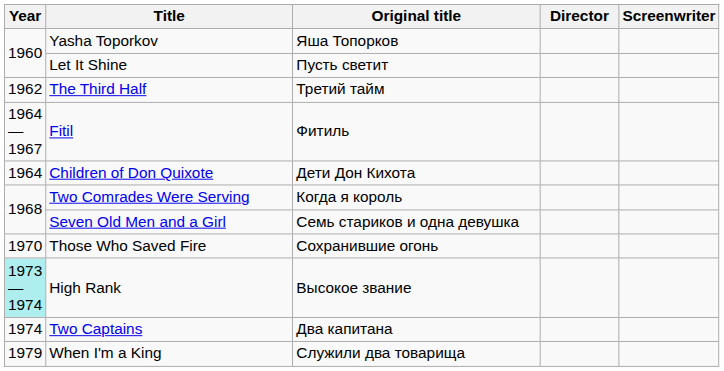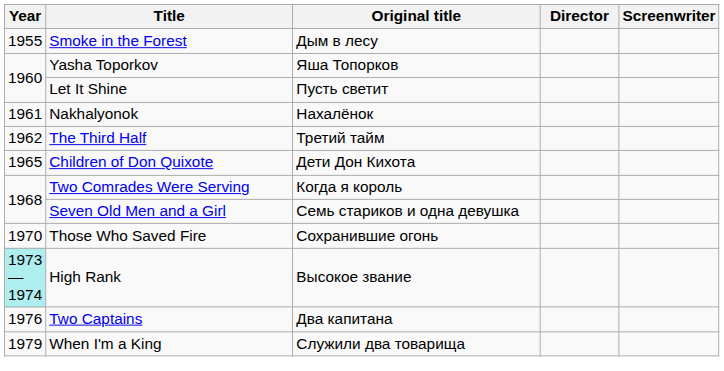+ row: 1955 | Smoke in the Forest | Дым в лесу
+ row: 1961 | Nakhalyonok | Нахалёнок
- row: 1964—1967 | Fitil | Фитиль
Children of Don Quixote | Year: 1964 -> 1965
Two Captains | Year: 1974 -> 1976
